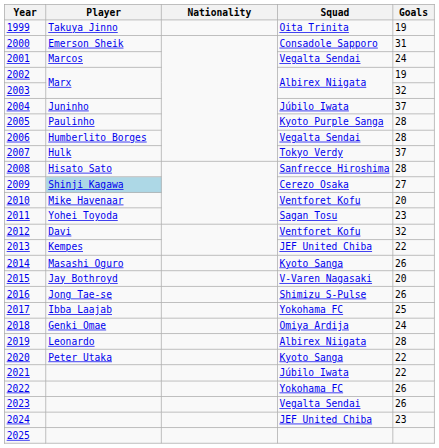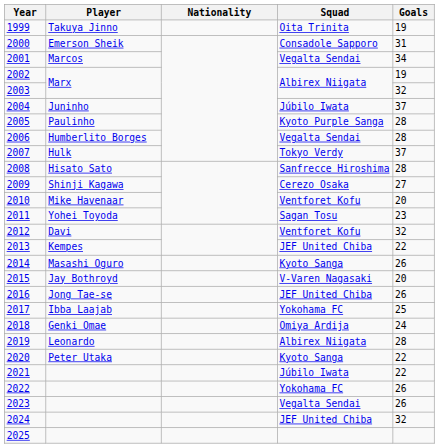2001 | Goals: 24 -> 34
2009 | Player: lightblue background -> no background
2016 | Squad: Shimizu S-Pulse -> JEF United Chiba
2024 | Goals: 23 -> 32
